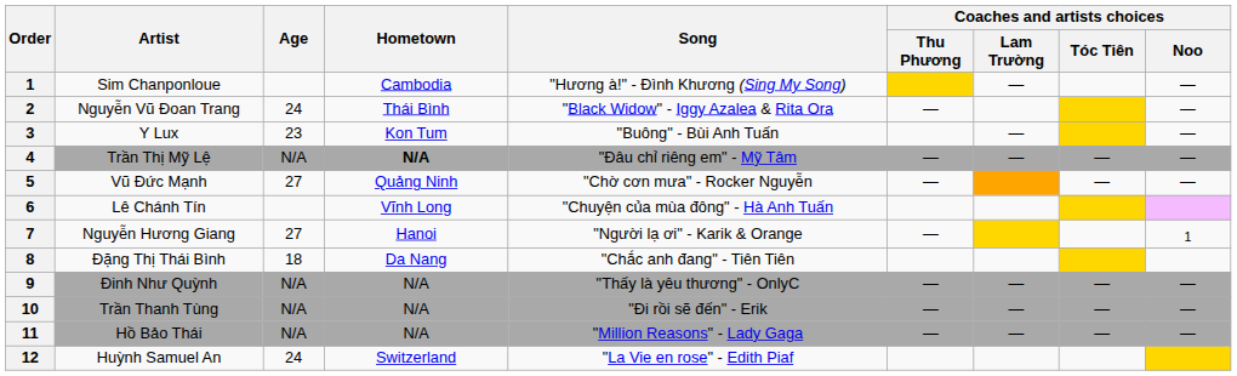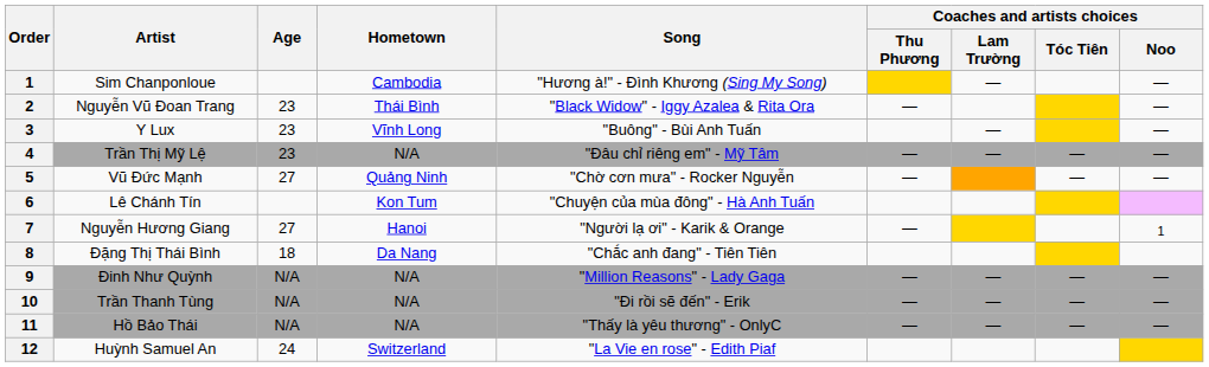Nguyễn Vũ Đoan Trang | Age: 24 -> 23
Y Lux | Hometown: Kon Tum -> Vĩnh Long
Trần Thị Mỹ Lệ | Age: N/A -> 23
Trần Thị Mỹ Lệ | Hometown: bold -> normal
Lê Chánh Tín | Hometown: Vĩnh Long -> Kon Tum
Đinh Như Quỳnh | Song: "Thấy là yêu thương" - OnlyC -> "Million Reasons" - Lady Gaga
Hồ Bảo Thái | Song: "Million Reasons" - Lady Gaga -> "Thấy là yêu thương" - OnlyC
